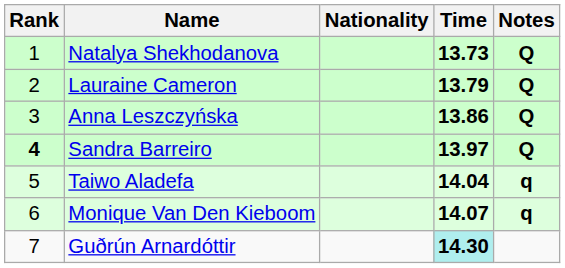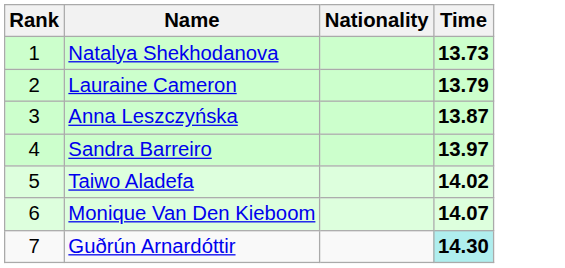- column: Notes | Q | Q | Q | Q | q | q
Anna Leszczyńska | Time: 13.86 -> 13.87
Sandra Barreiro | Rank: bold -> normal
Taiwo Aladefa | Time: 14.04 -> 14.02
